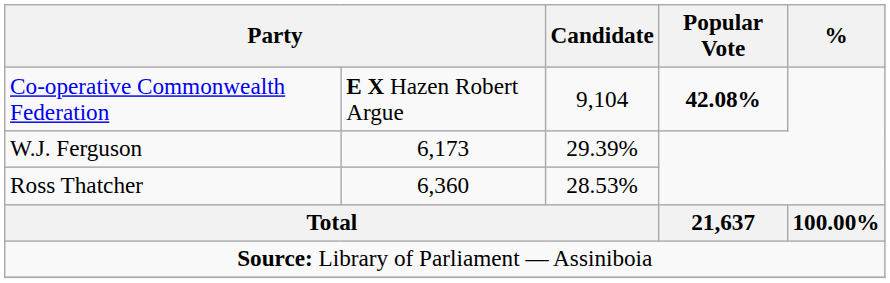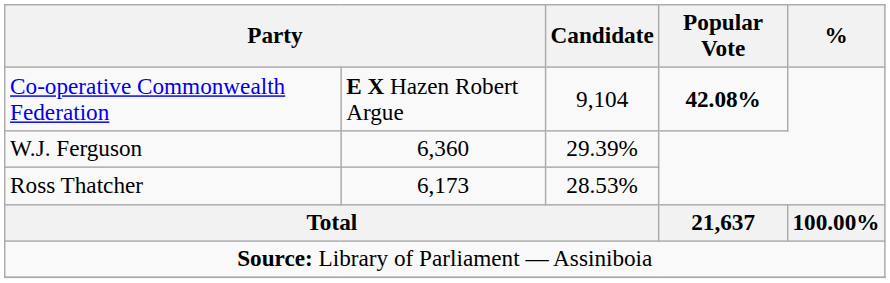W.J. Ferguson | column 2: 6,173 -> 6,360
Ross Thatcher | column 2: 6,360 -> 6,173
